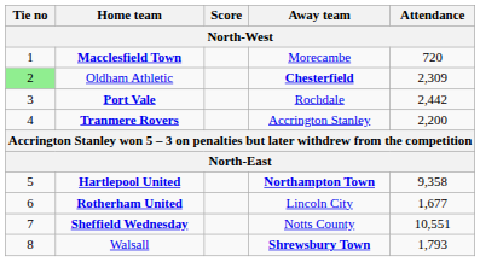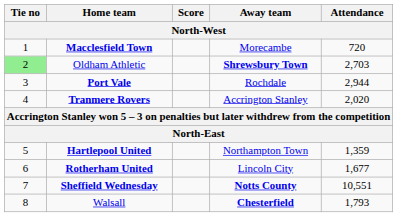Oldham Athletic | Away team: Chesterfield -> Shrewsbury Town
Oldham Athletic | Attendance: 2,309 -> 2,703
Port Vale | Attendance: 2,442 -> 2,944
Tranmere Rovers | Attendance: 2,200 -> 2,020
Hartlepool United | Away team: bold -> normal
Hartlepool United | Attendance: 9,358 -> 1,359
Sheffield Wednesday | Away team: normal -> bold
Walsall | Away team: Shrewsbury Town -> Chesterfield
